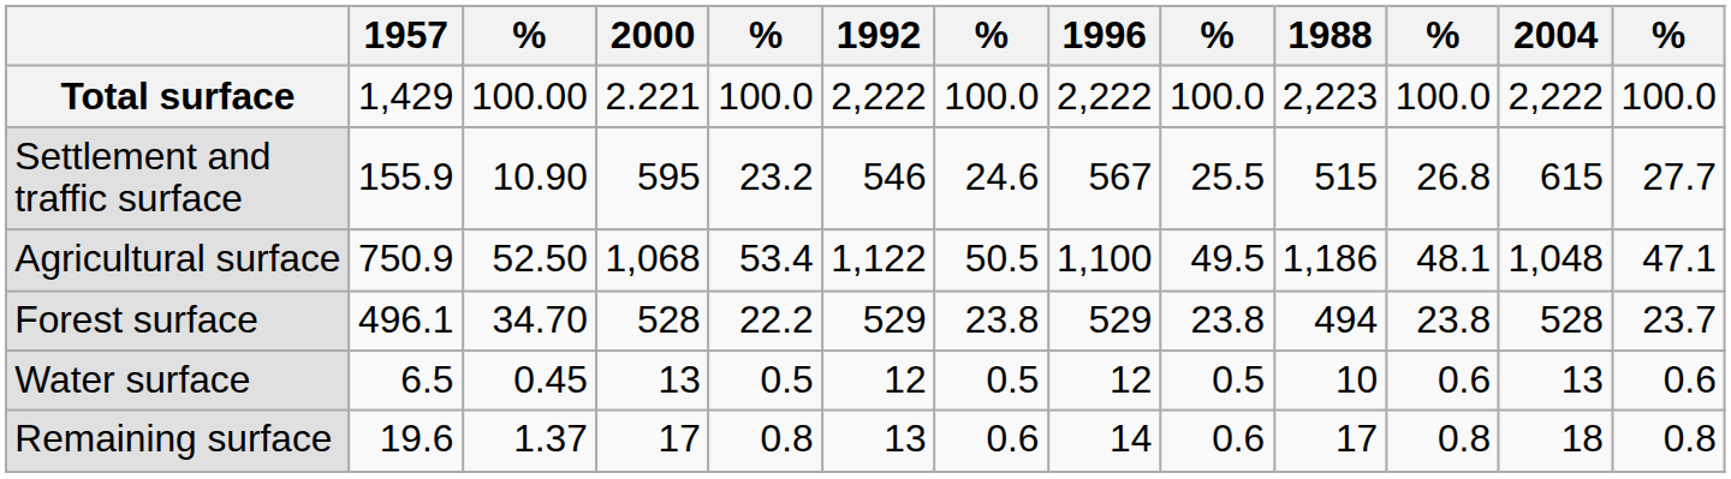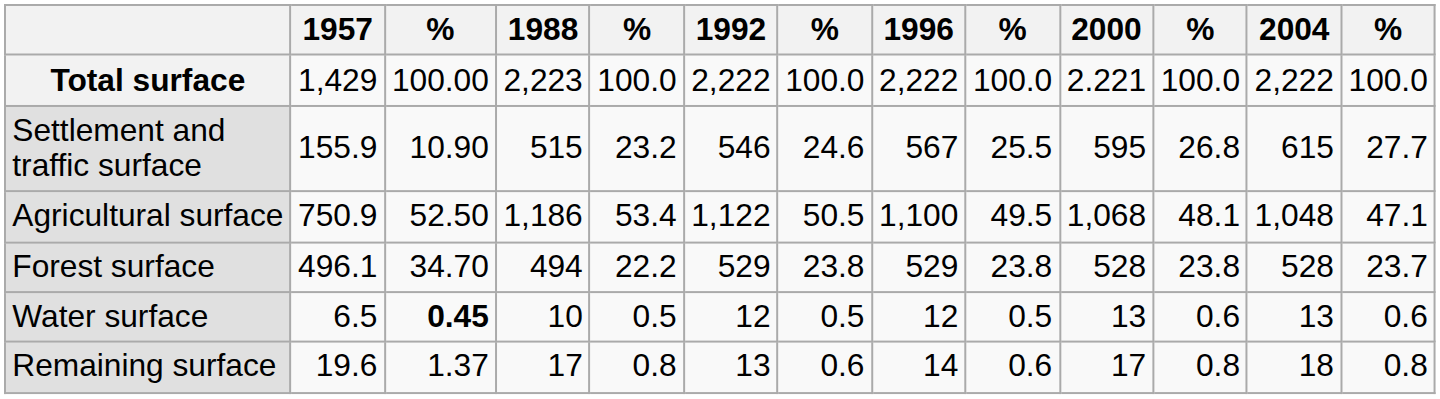columns swapped: 1988 <-> 2000
Water surface | column 3: normal -> bold
